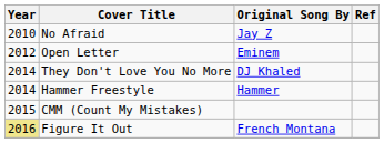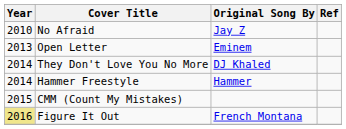Open Letter | Year: 2012 -> 2013
